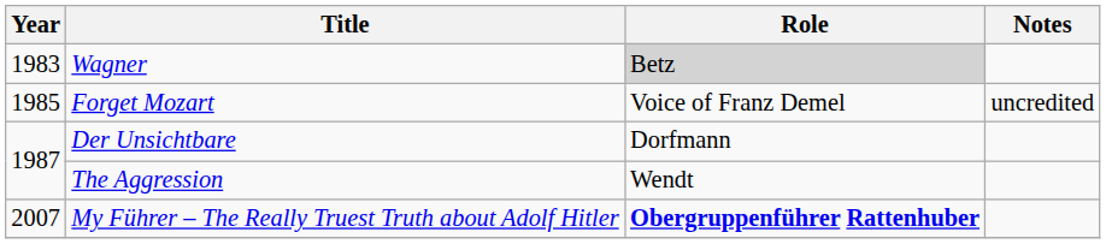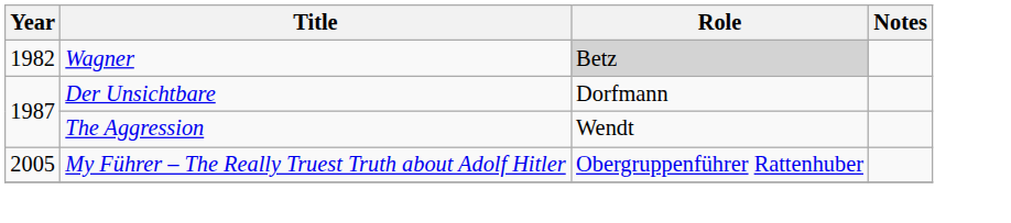Wagner | Year: 1983 -> 1982
- row: 1985 | Forget Mozart | Voice of Franz Demel | uncredited
My Führer – The Really Truest Truth about Adolf Hitler | Year: 2007 -> 2005
My Führer – The Really Truest Truth about Adolf Hitler | Role: bold -> normal
